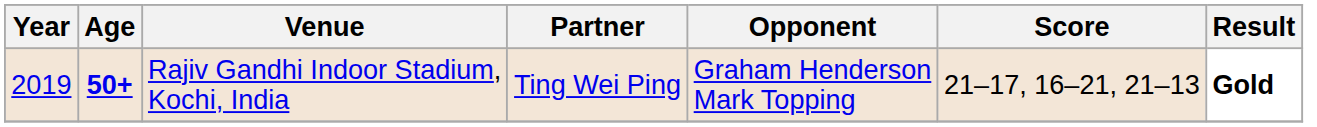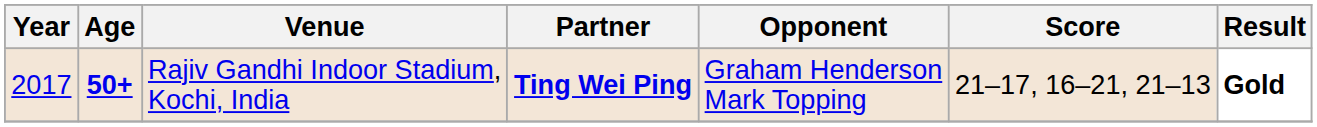Rajiv Gandhi Indoor Stadium, Kochi, India | Year: 2019 -> 2017
Rajiv Gandhi Indoor Stadium, Kochi, India | Partner: normal -> bold
